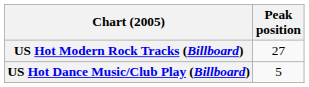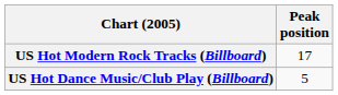US Hot Modern Rock Tracks (Billboard) | Peak position: 27 -> 17
